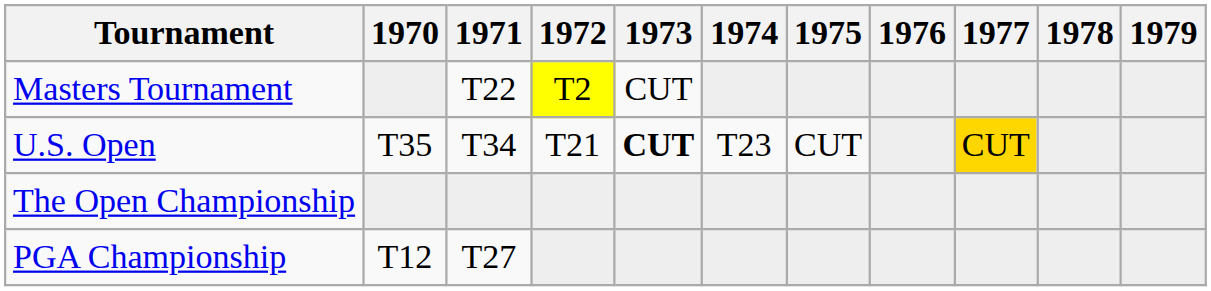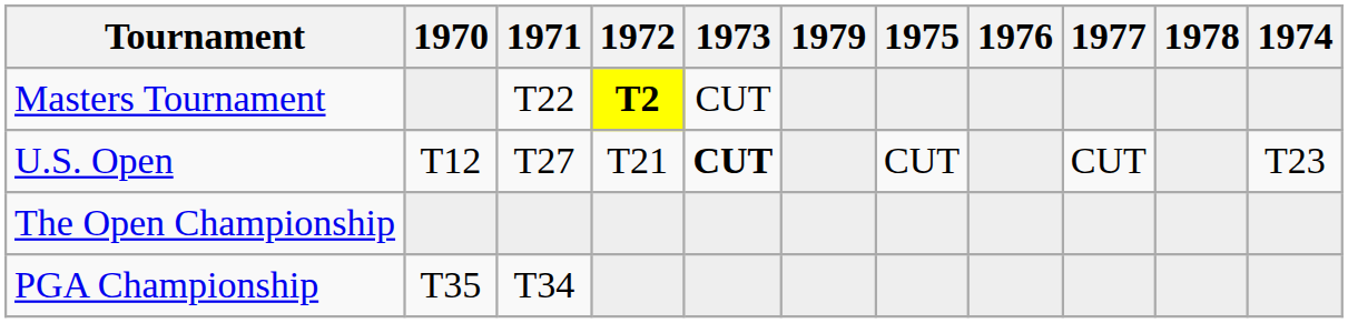columns swapped: 1974 <-> 1979
Masters Tournament | 1972: normal -> bold
U.S. Open | 1970: T35 -> T12
U.S. Open | 1971: T34 -> T27
U.S. Open | 1977: gold background -> no background
PGA Championship | 1970: T12 -> T35
PGA Championship | 1971: T27 -> T34
